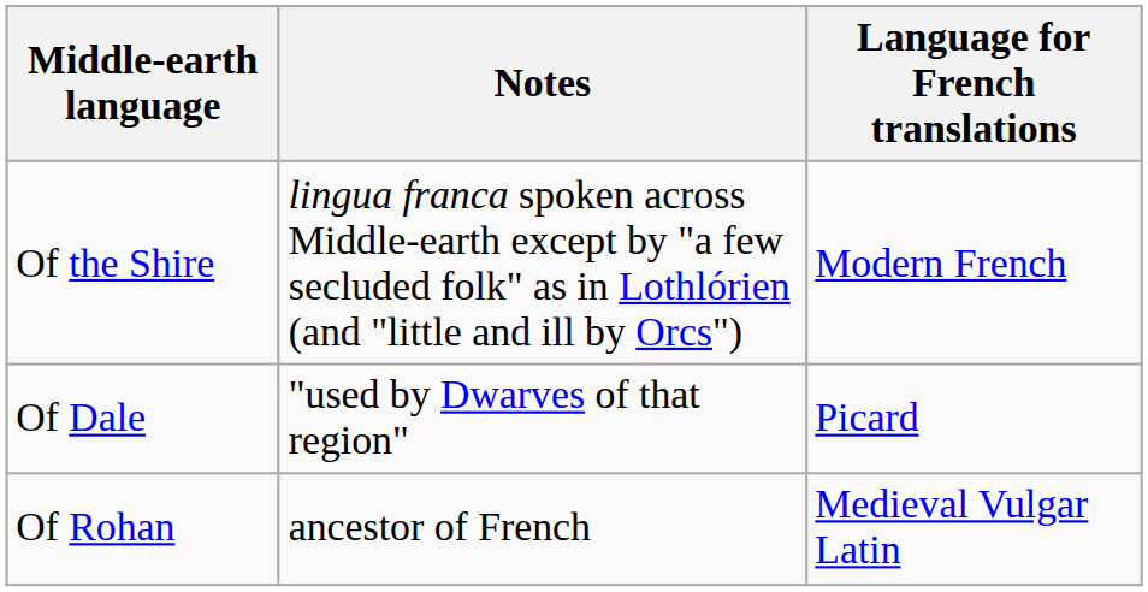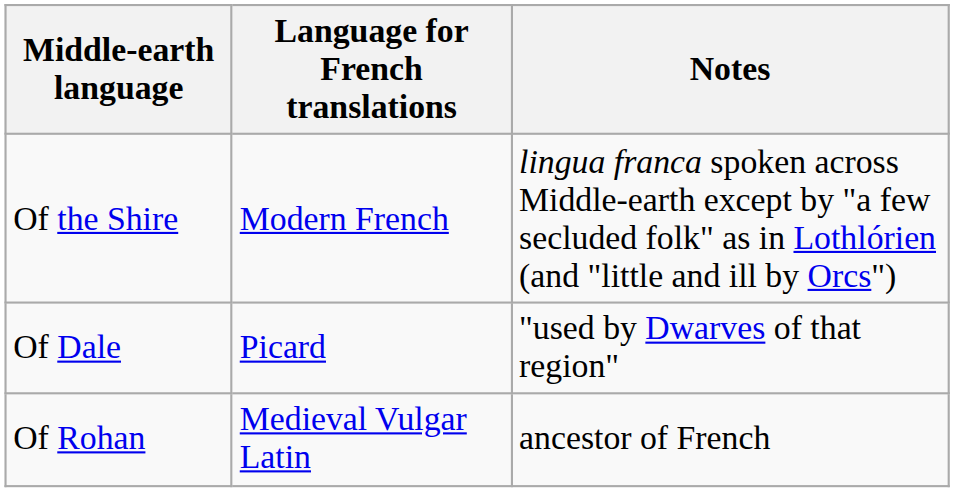columns swapped: Language for French translations <-> Notes
